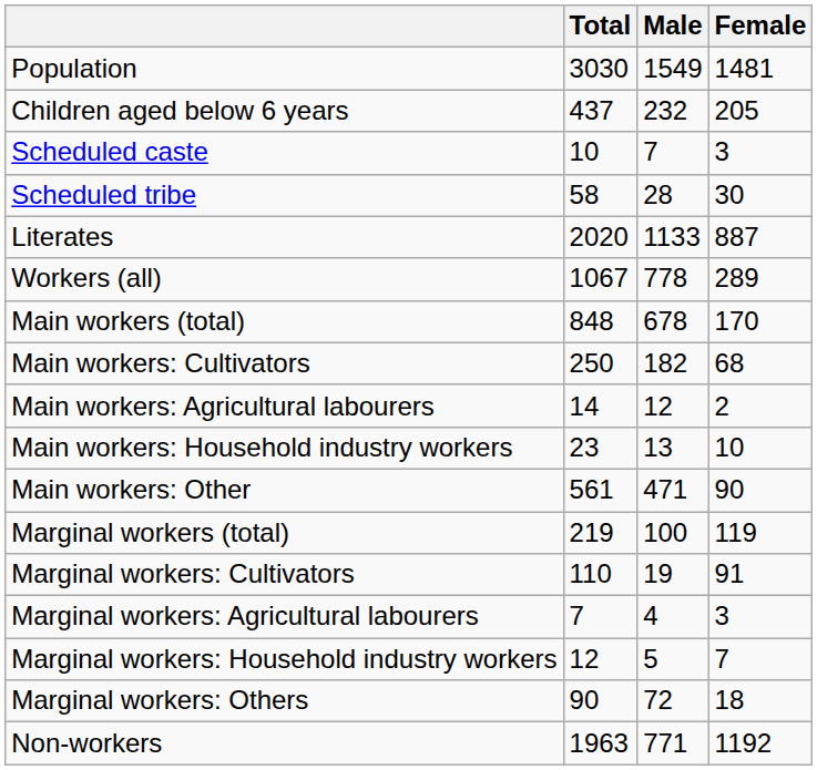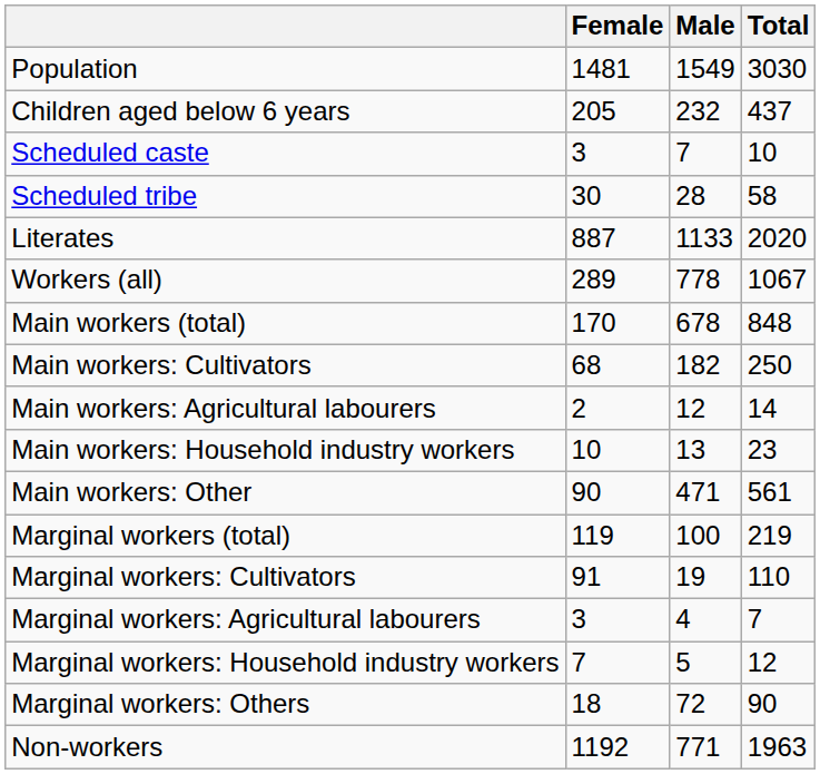columns swapped: Total <-> Female
